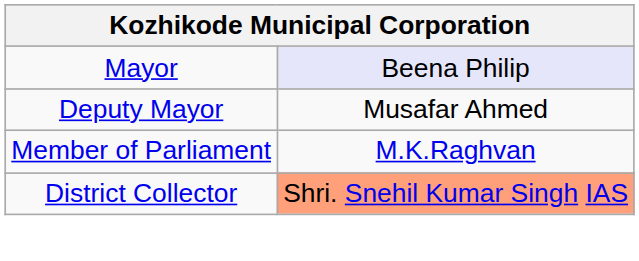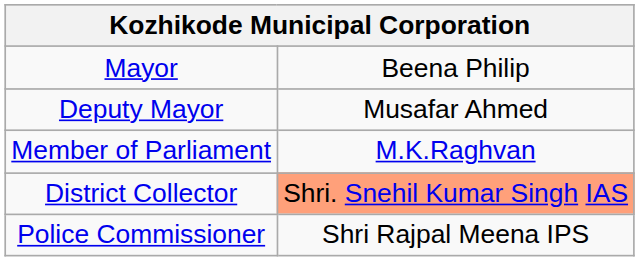Mayor | column 2: lavender background -> no background
+ row: Police Commissioner | Shri Rajpal Meena IPS
